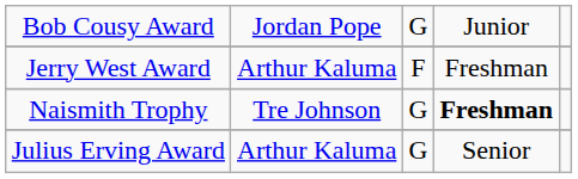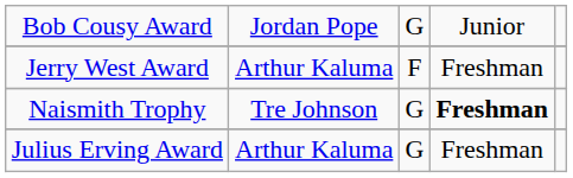Julius Erving Award | column 4: Senior -> Freshman
